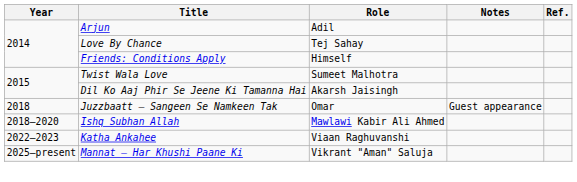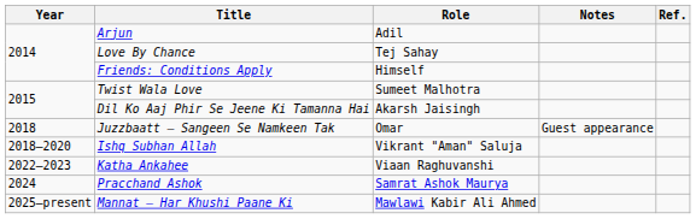Ishq Subhan Allah | Role: Mawlawi Kabir Ali Ahmed -> Vikrant "Aman" Saluja
+ row: 2024 | Pracchand Ashok | Samrat Ashok Maurya
Mannat – Har Khushi Paane Ki | Role: Vikrant "Aman" Saluja -> Mawlawi Kabir Ali Ahmed
